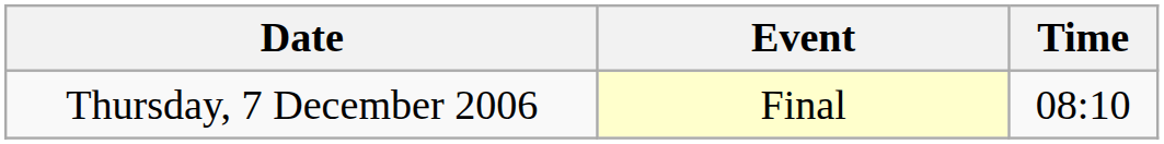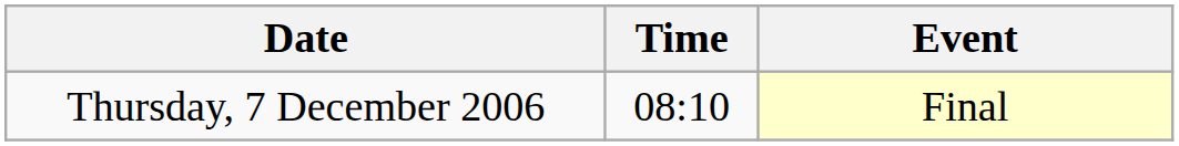columns swapped: Time <-> Event
